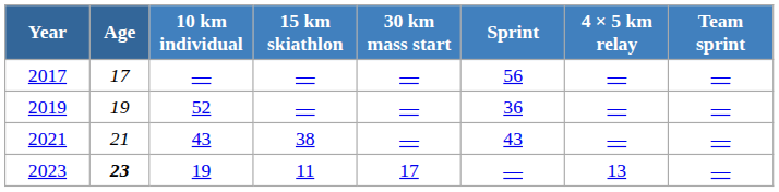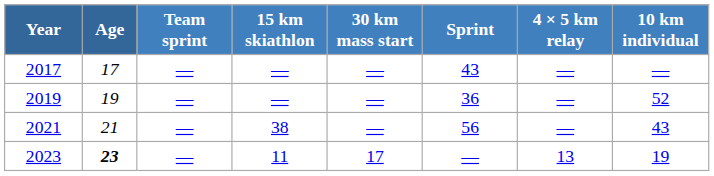columns swapped: 10 km individual <-> Team sprint
2017 | Sprint: 56 -> 43
2021 | Sprint: 43 -> 56
